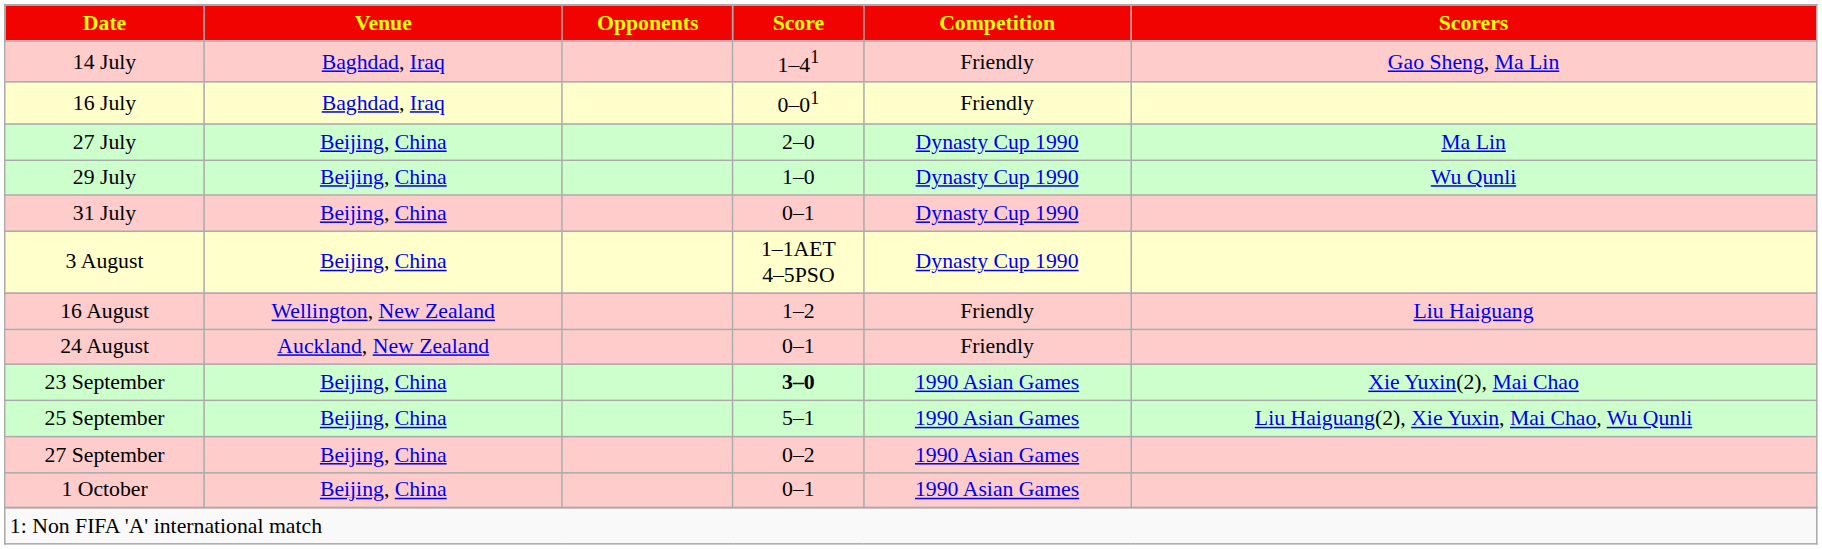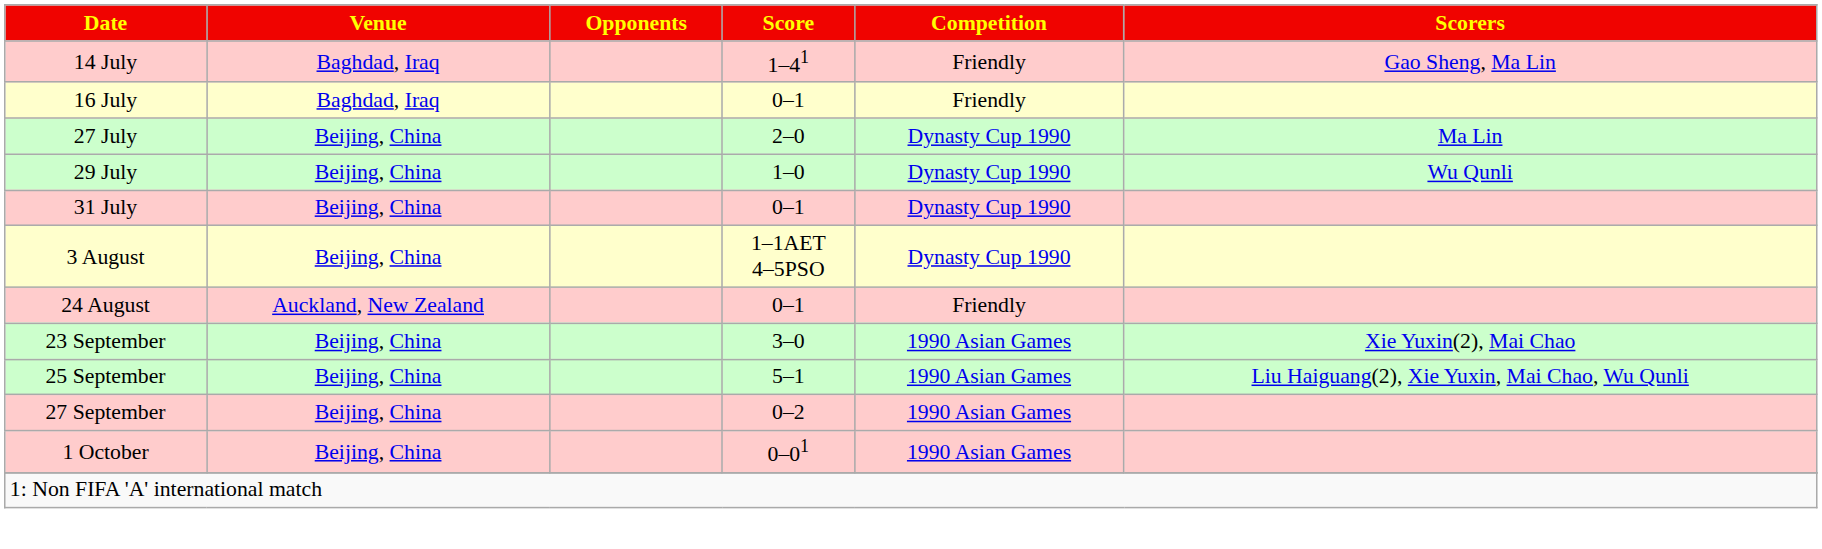16 July | Score: 0–01 -> 0–1
- row: 16 August | Wellington, New Zealand | 1–2 | Friendly | Liu Haiguang
23 September | Score: bold -> normal
1 October | Score: 0–1 -> 0–01
